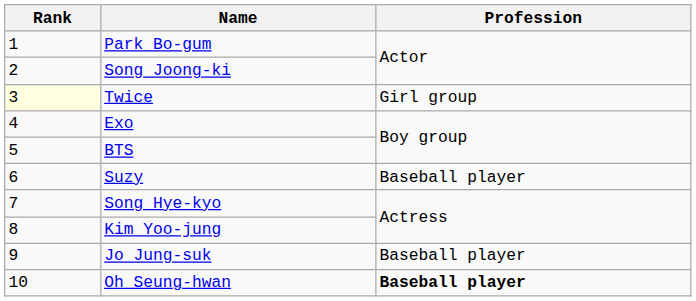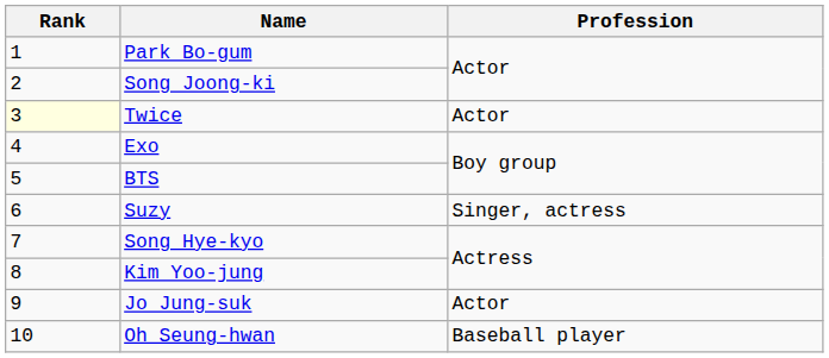Twice | Profession: Girl group -> Actor
Suzy | Profession: Baseball player -> Singer, actress
Jo Jung-suk | Profession: Baseball player -> Actor
Oh Seung-hwan | Profession: bold -> normal
